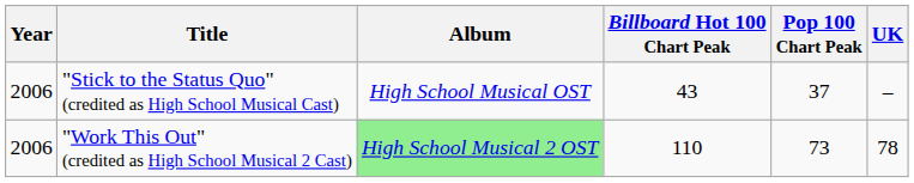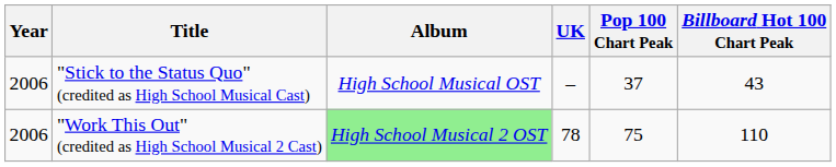columns swapped: Billboard Hot 100 Chart Peak <-> UK
"Work This Out" (credited as High School Musical 2 Cast) | Pop 100 Chart Peak: 73 -> 75
